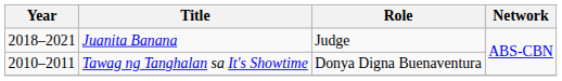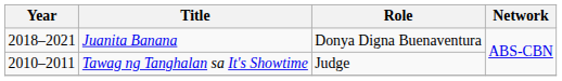Juanita Banana | Role: Judge -> Donya Digna Buenaventura
Tawag ng Tanghalan sa It's Showtime | Role: Donya Digna Buenaventura -> Judge
